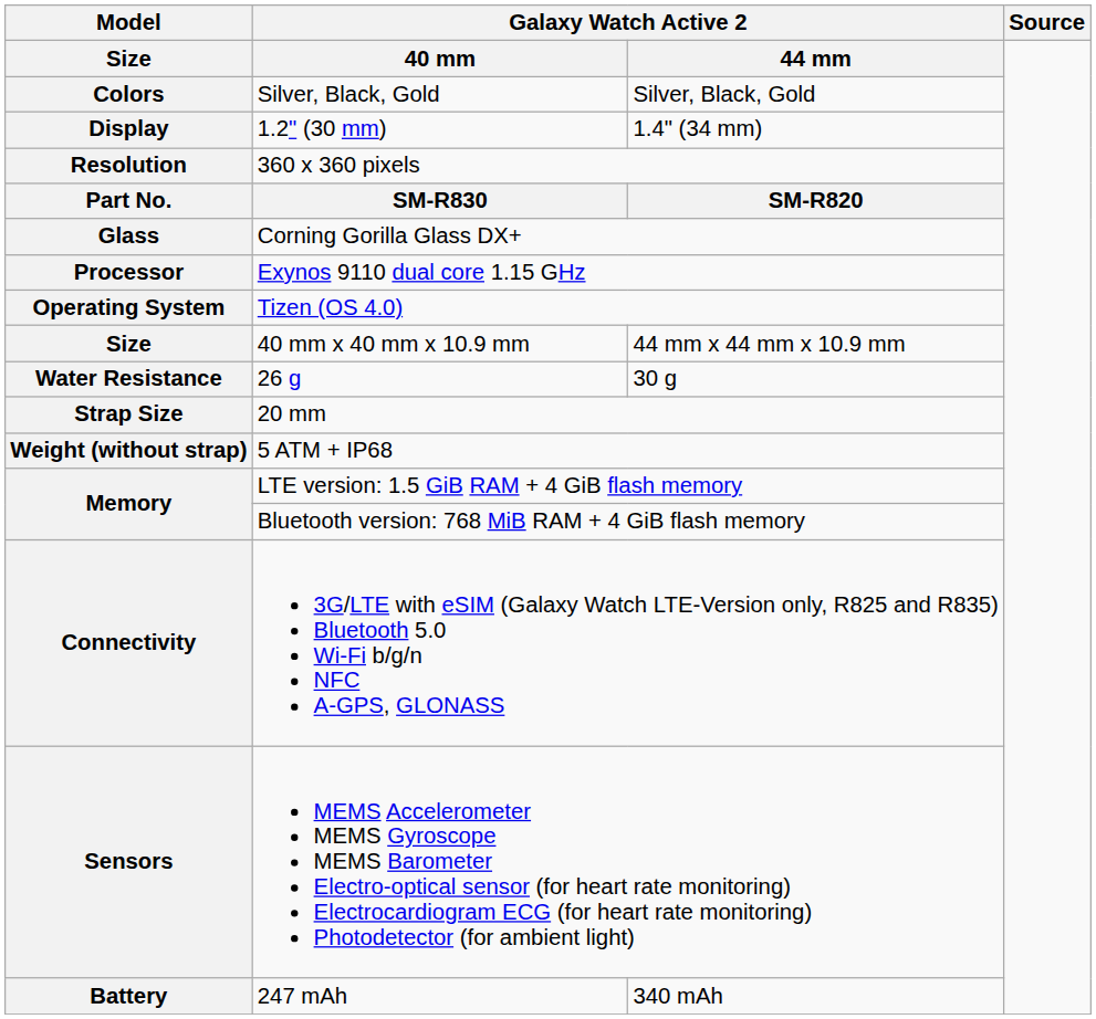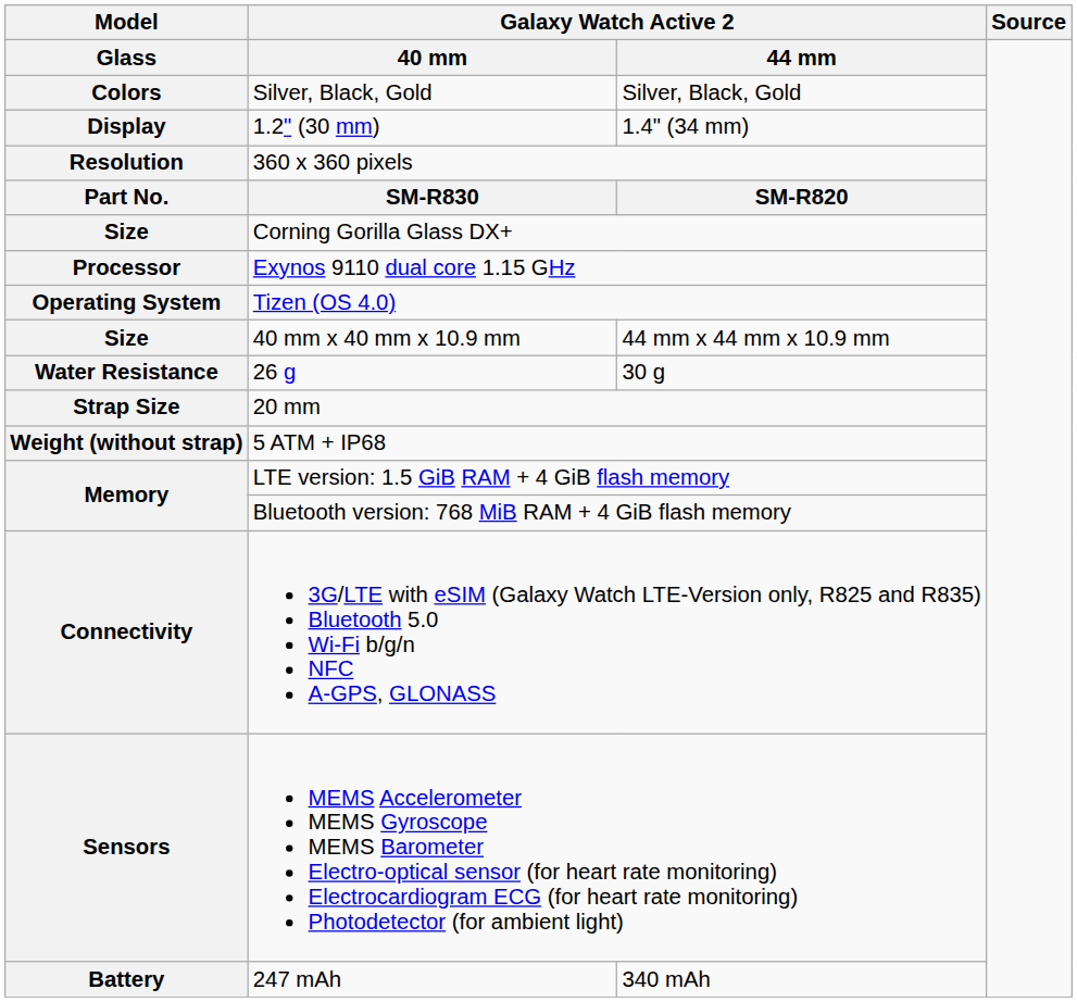40 mm | Model: Size -> Glass
Corning Gorilla Glass DX+ | Model: Glass -> Size
